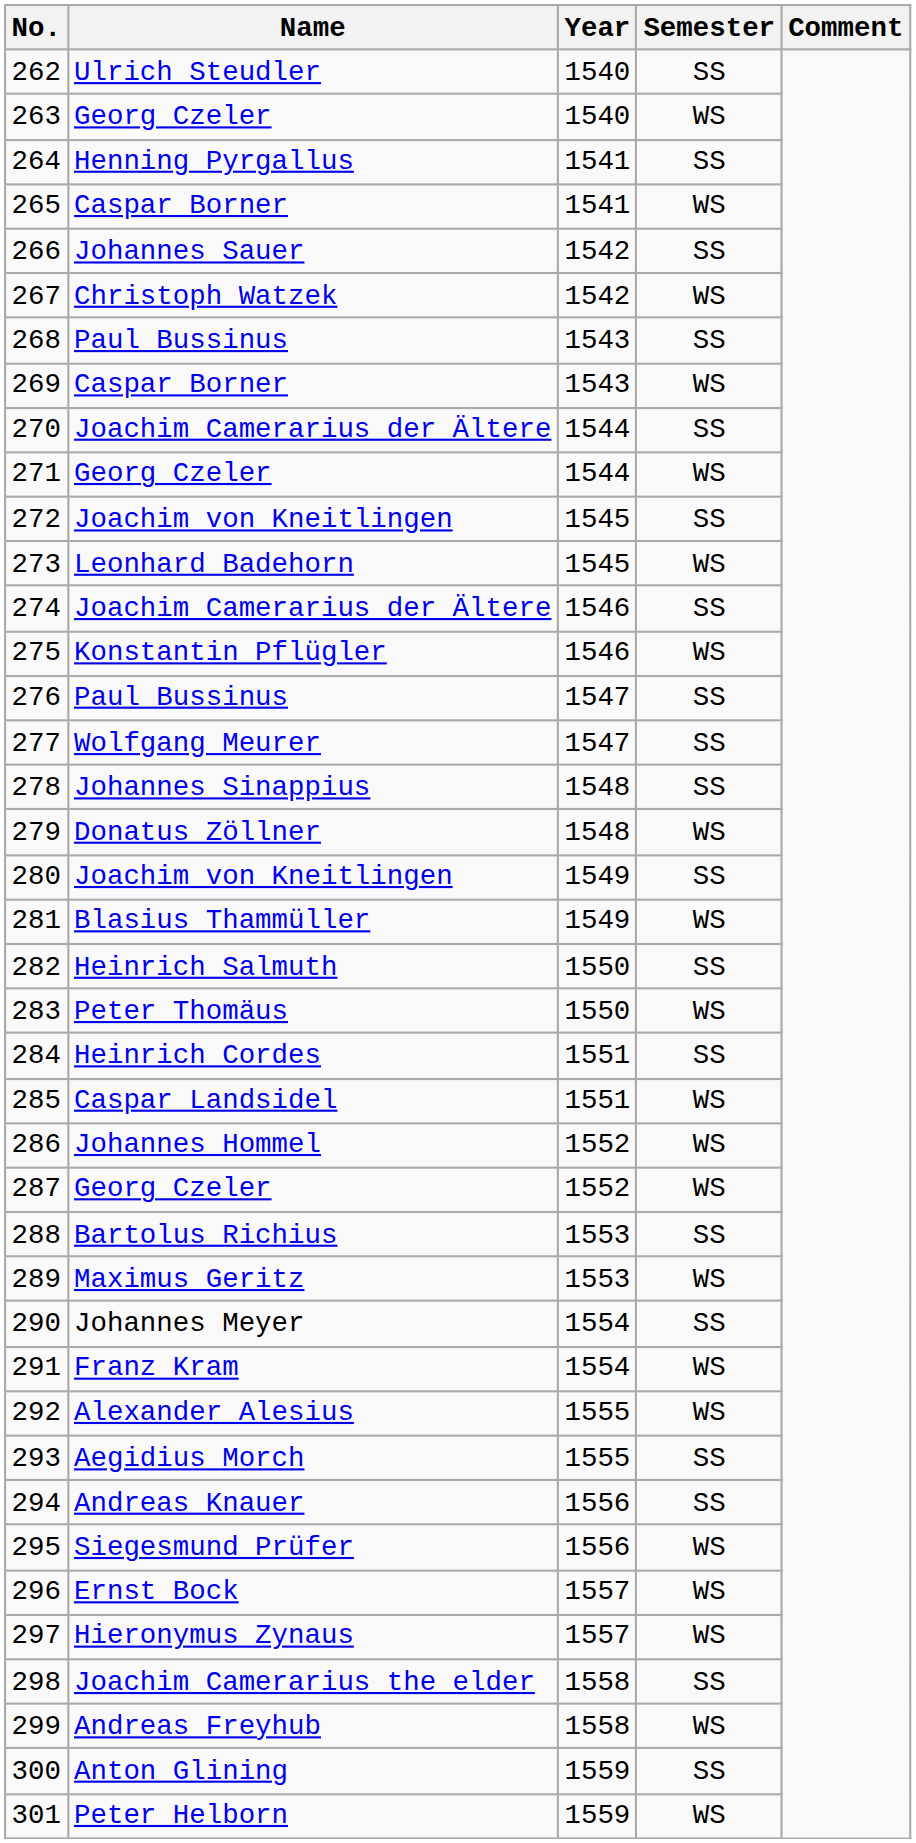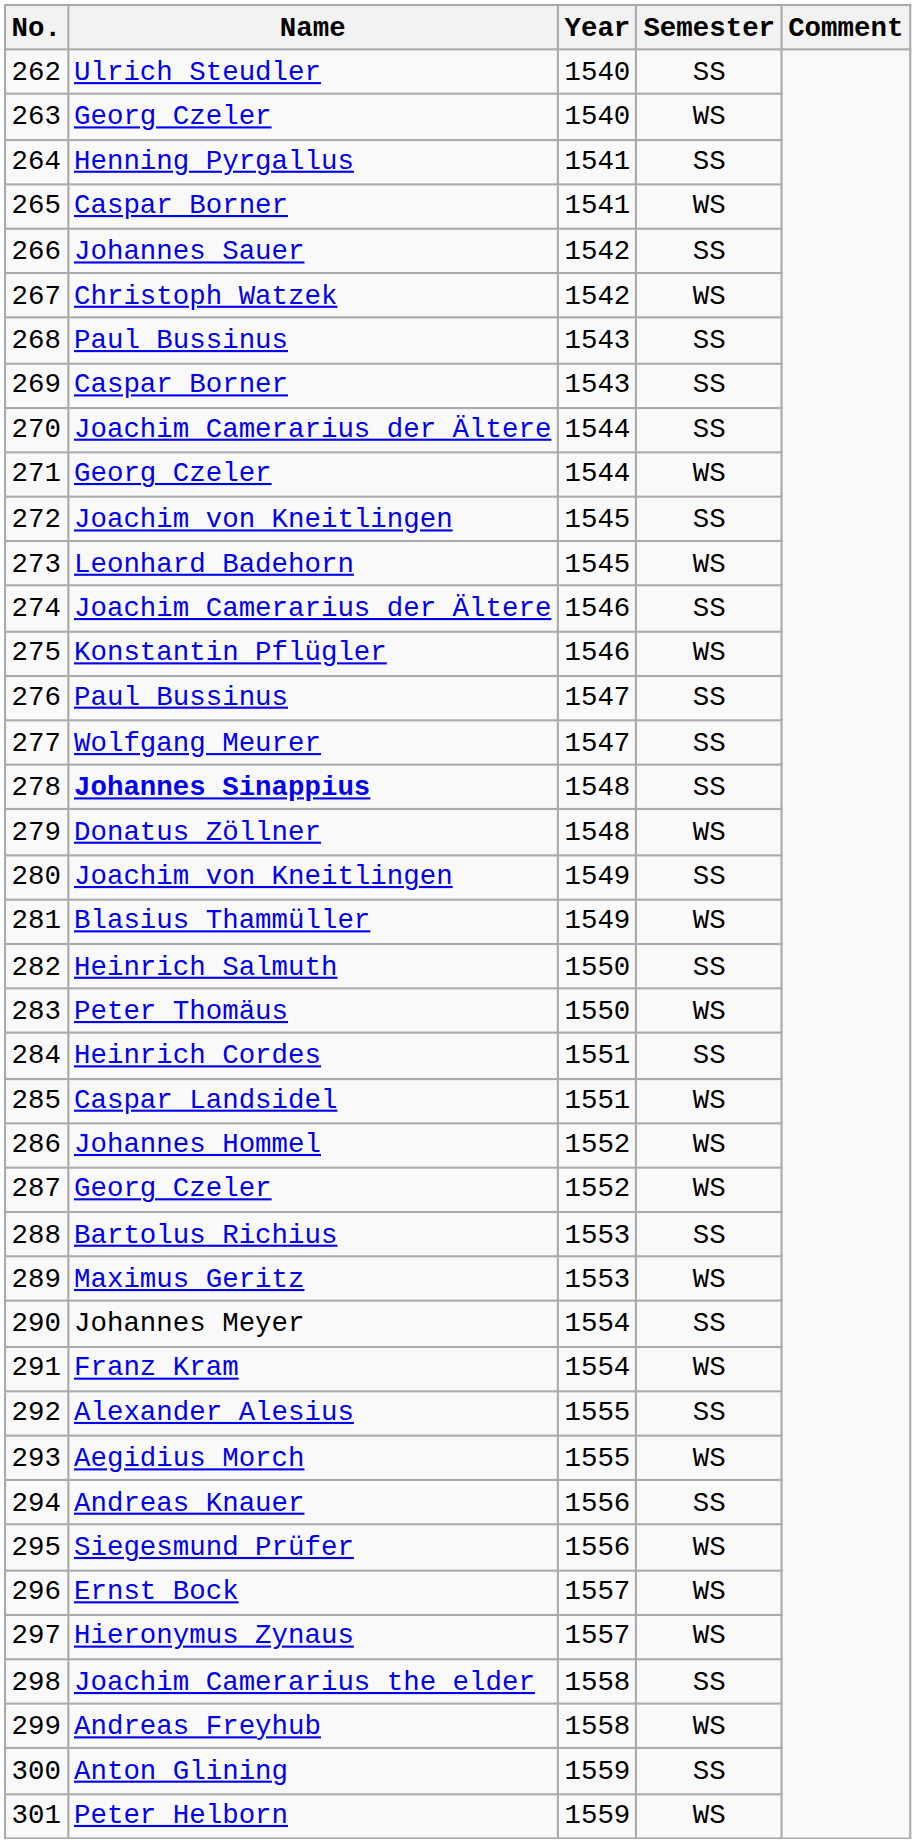269 | Semester: WS -> SS
278 | Name: normal -> bold
292 | Semester: WS -> SS
293 | Semester: SS -> WS
